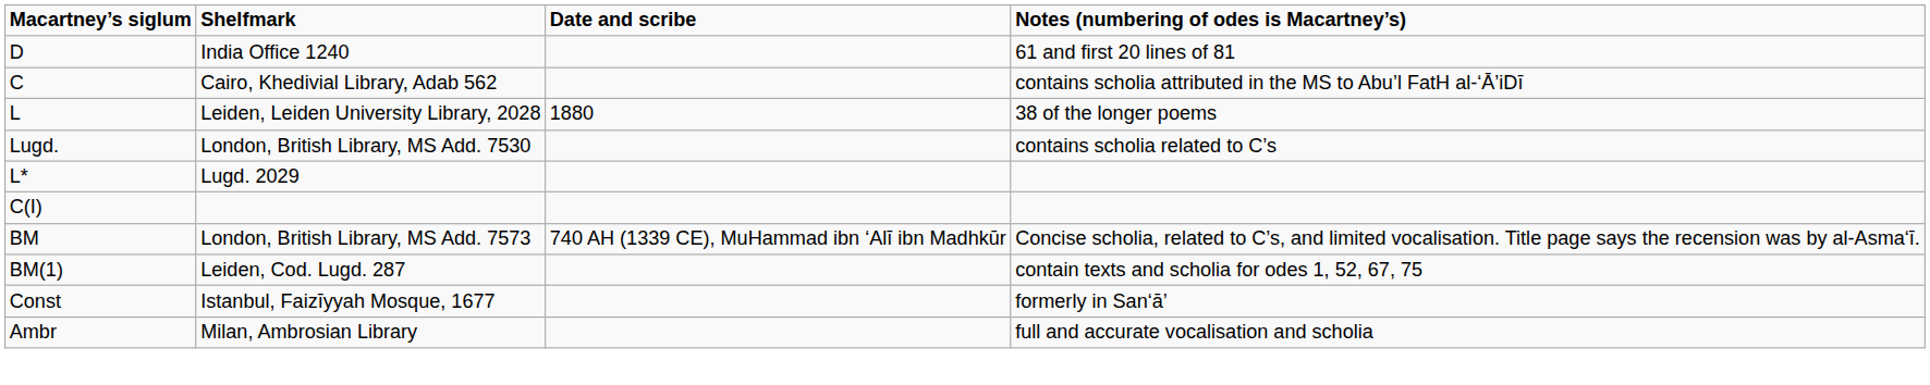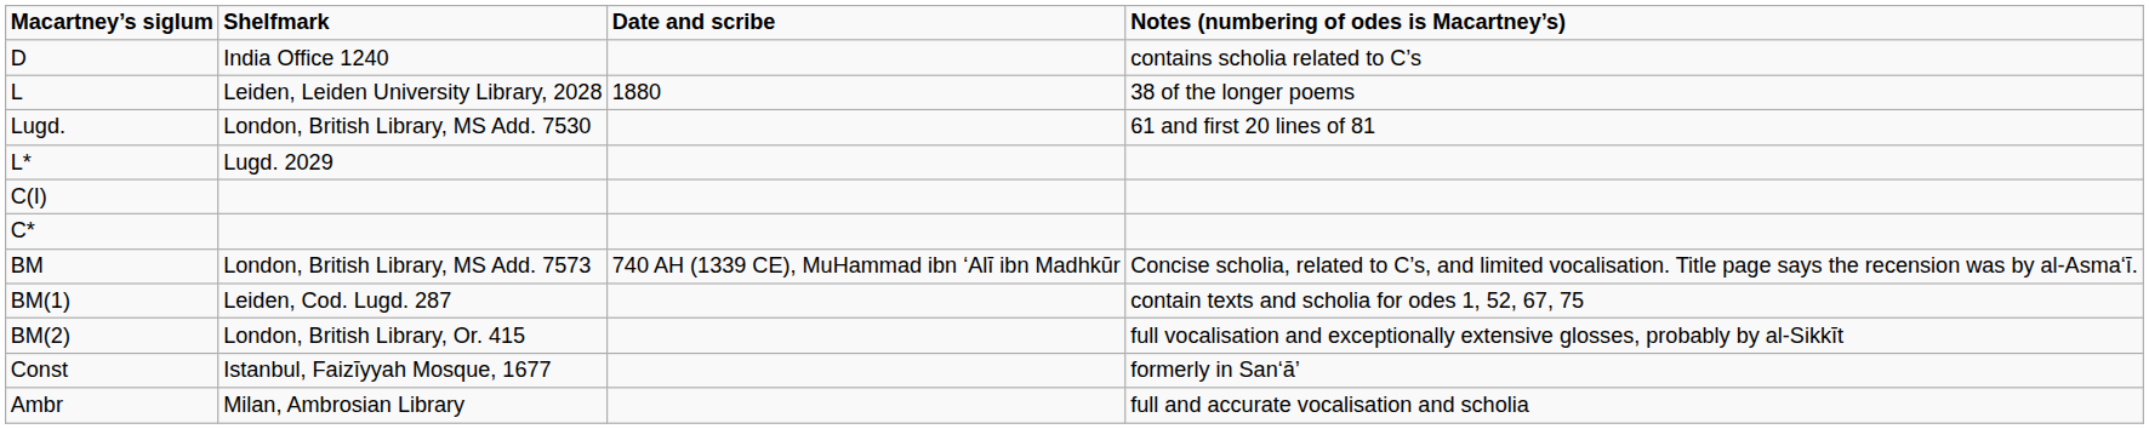D | Notes (numbering of odes is Macartney’s): 61 and first 20 lines of 81 -> contains scholia related to C’s
- row: C | Cairo, Khedivial Library, Adab 562 | contains scholia attributed in the MS to Abu’l FatH al-‘Ā’iDī
Lugd. | Notes (numbering of odes is Macartney’s): contains scholia related to C’s -> 61 and first 20 lines of 81
+ row: C*
+ row: BM(2) | London, British Library, Or. 415 | full vocalisation and exceptionally extensive glosses, probably by al-Sikkīt
